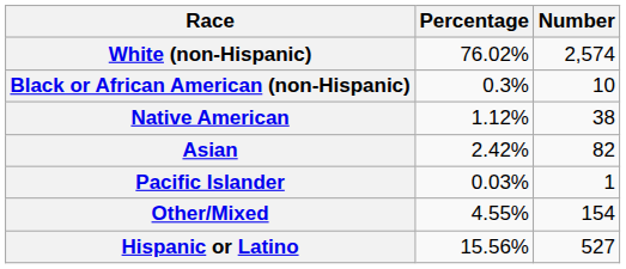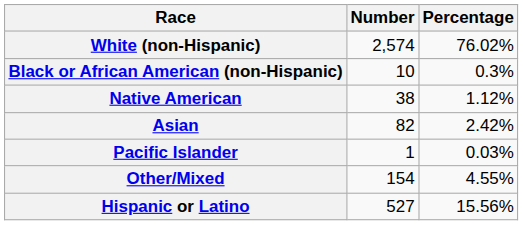columns swapped: Number <-> Percentage
